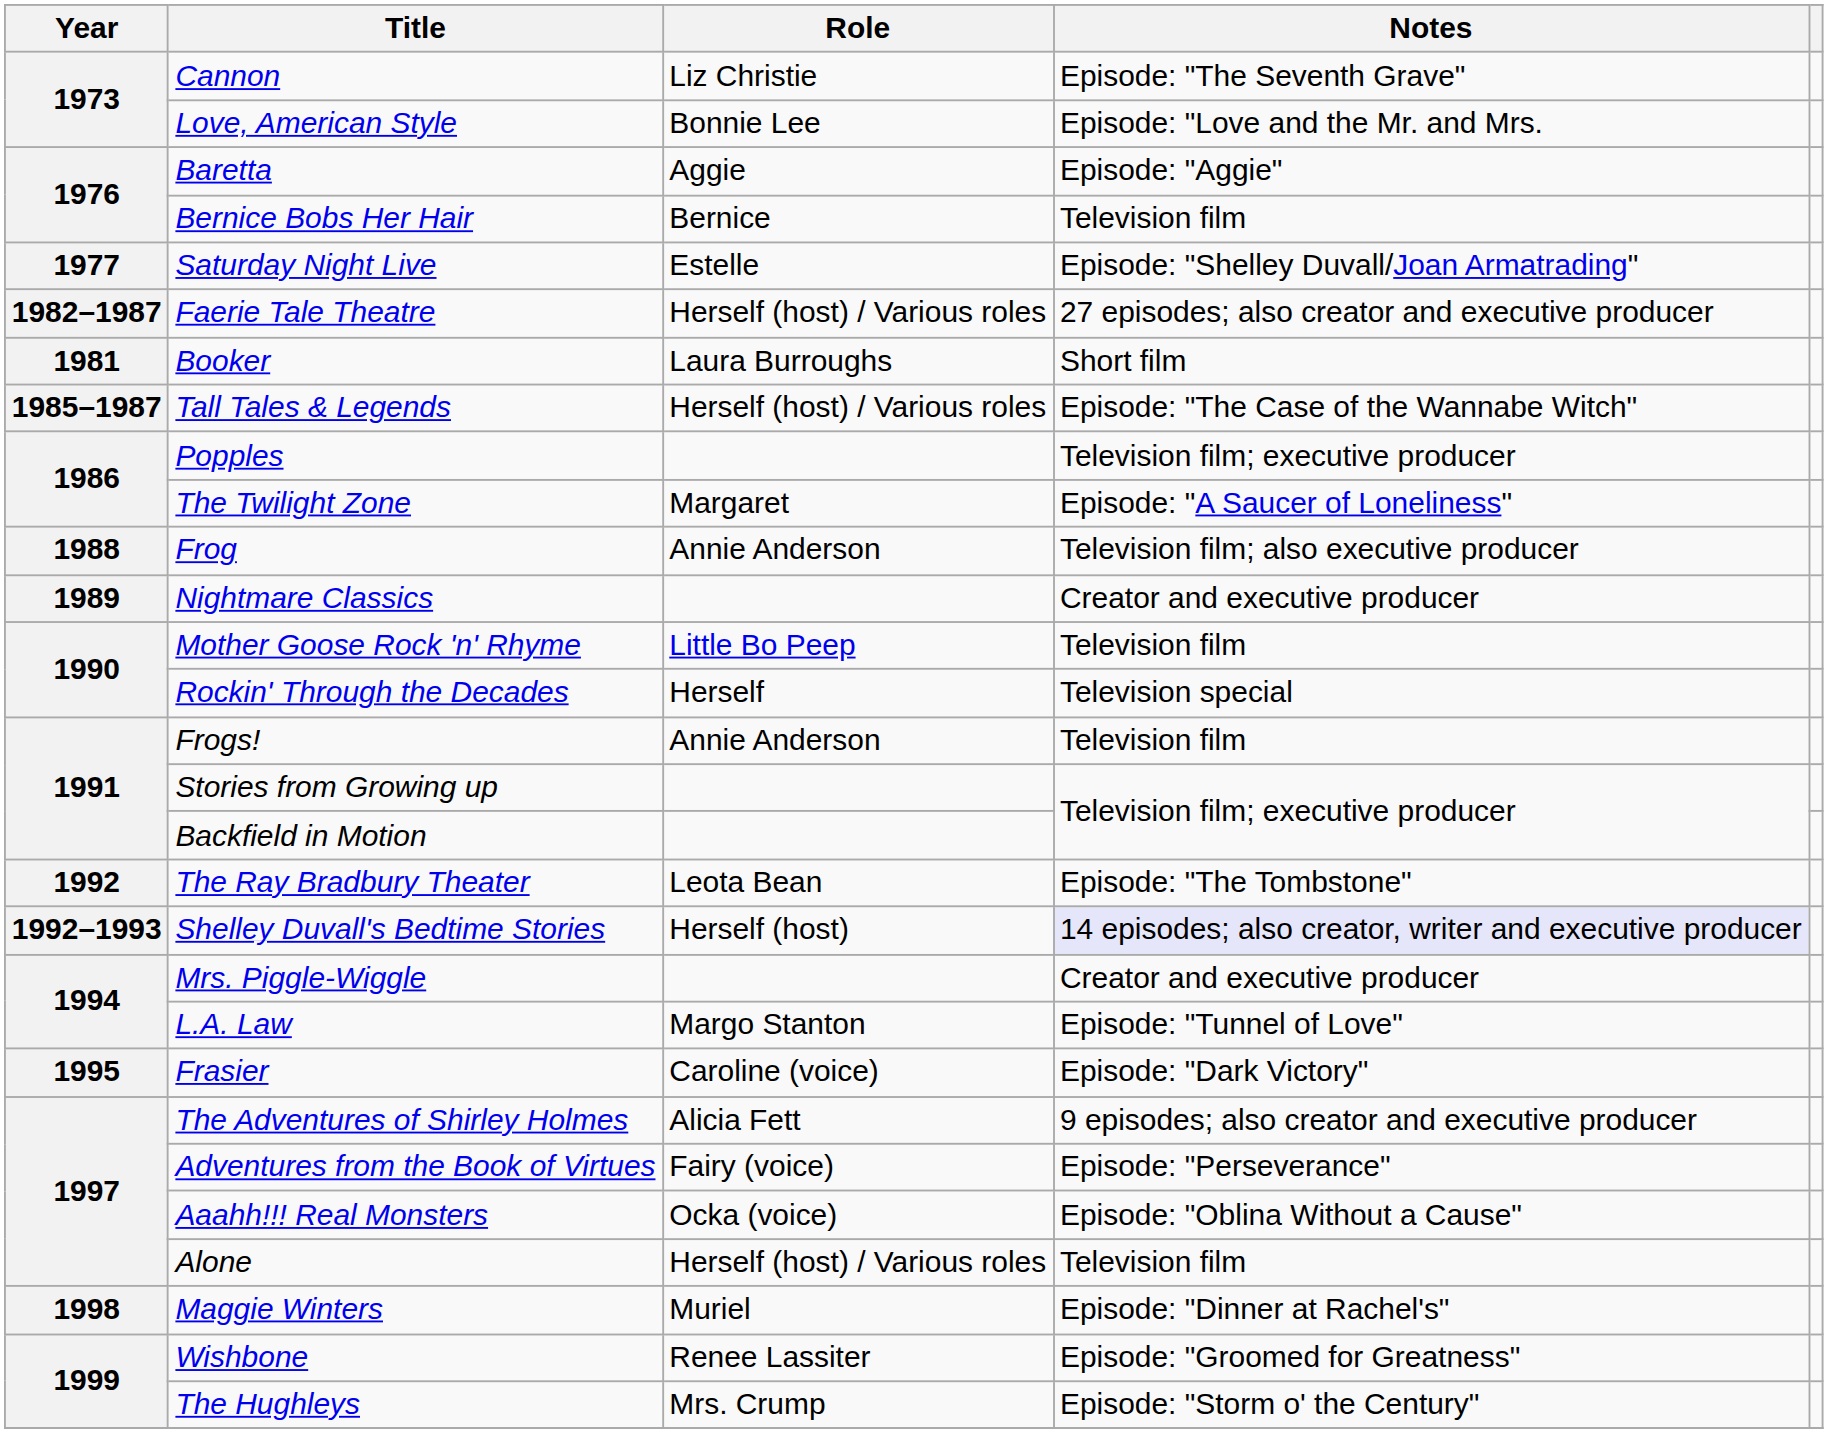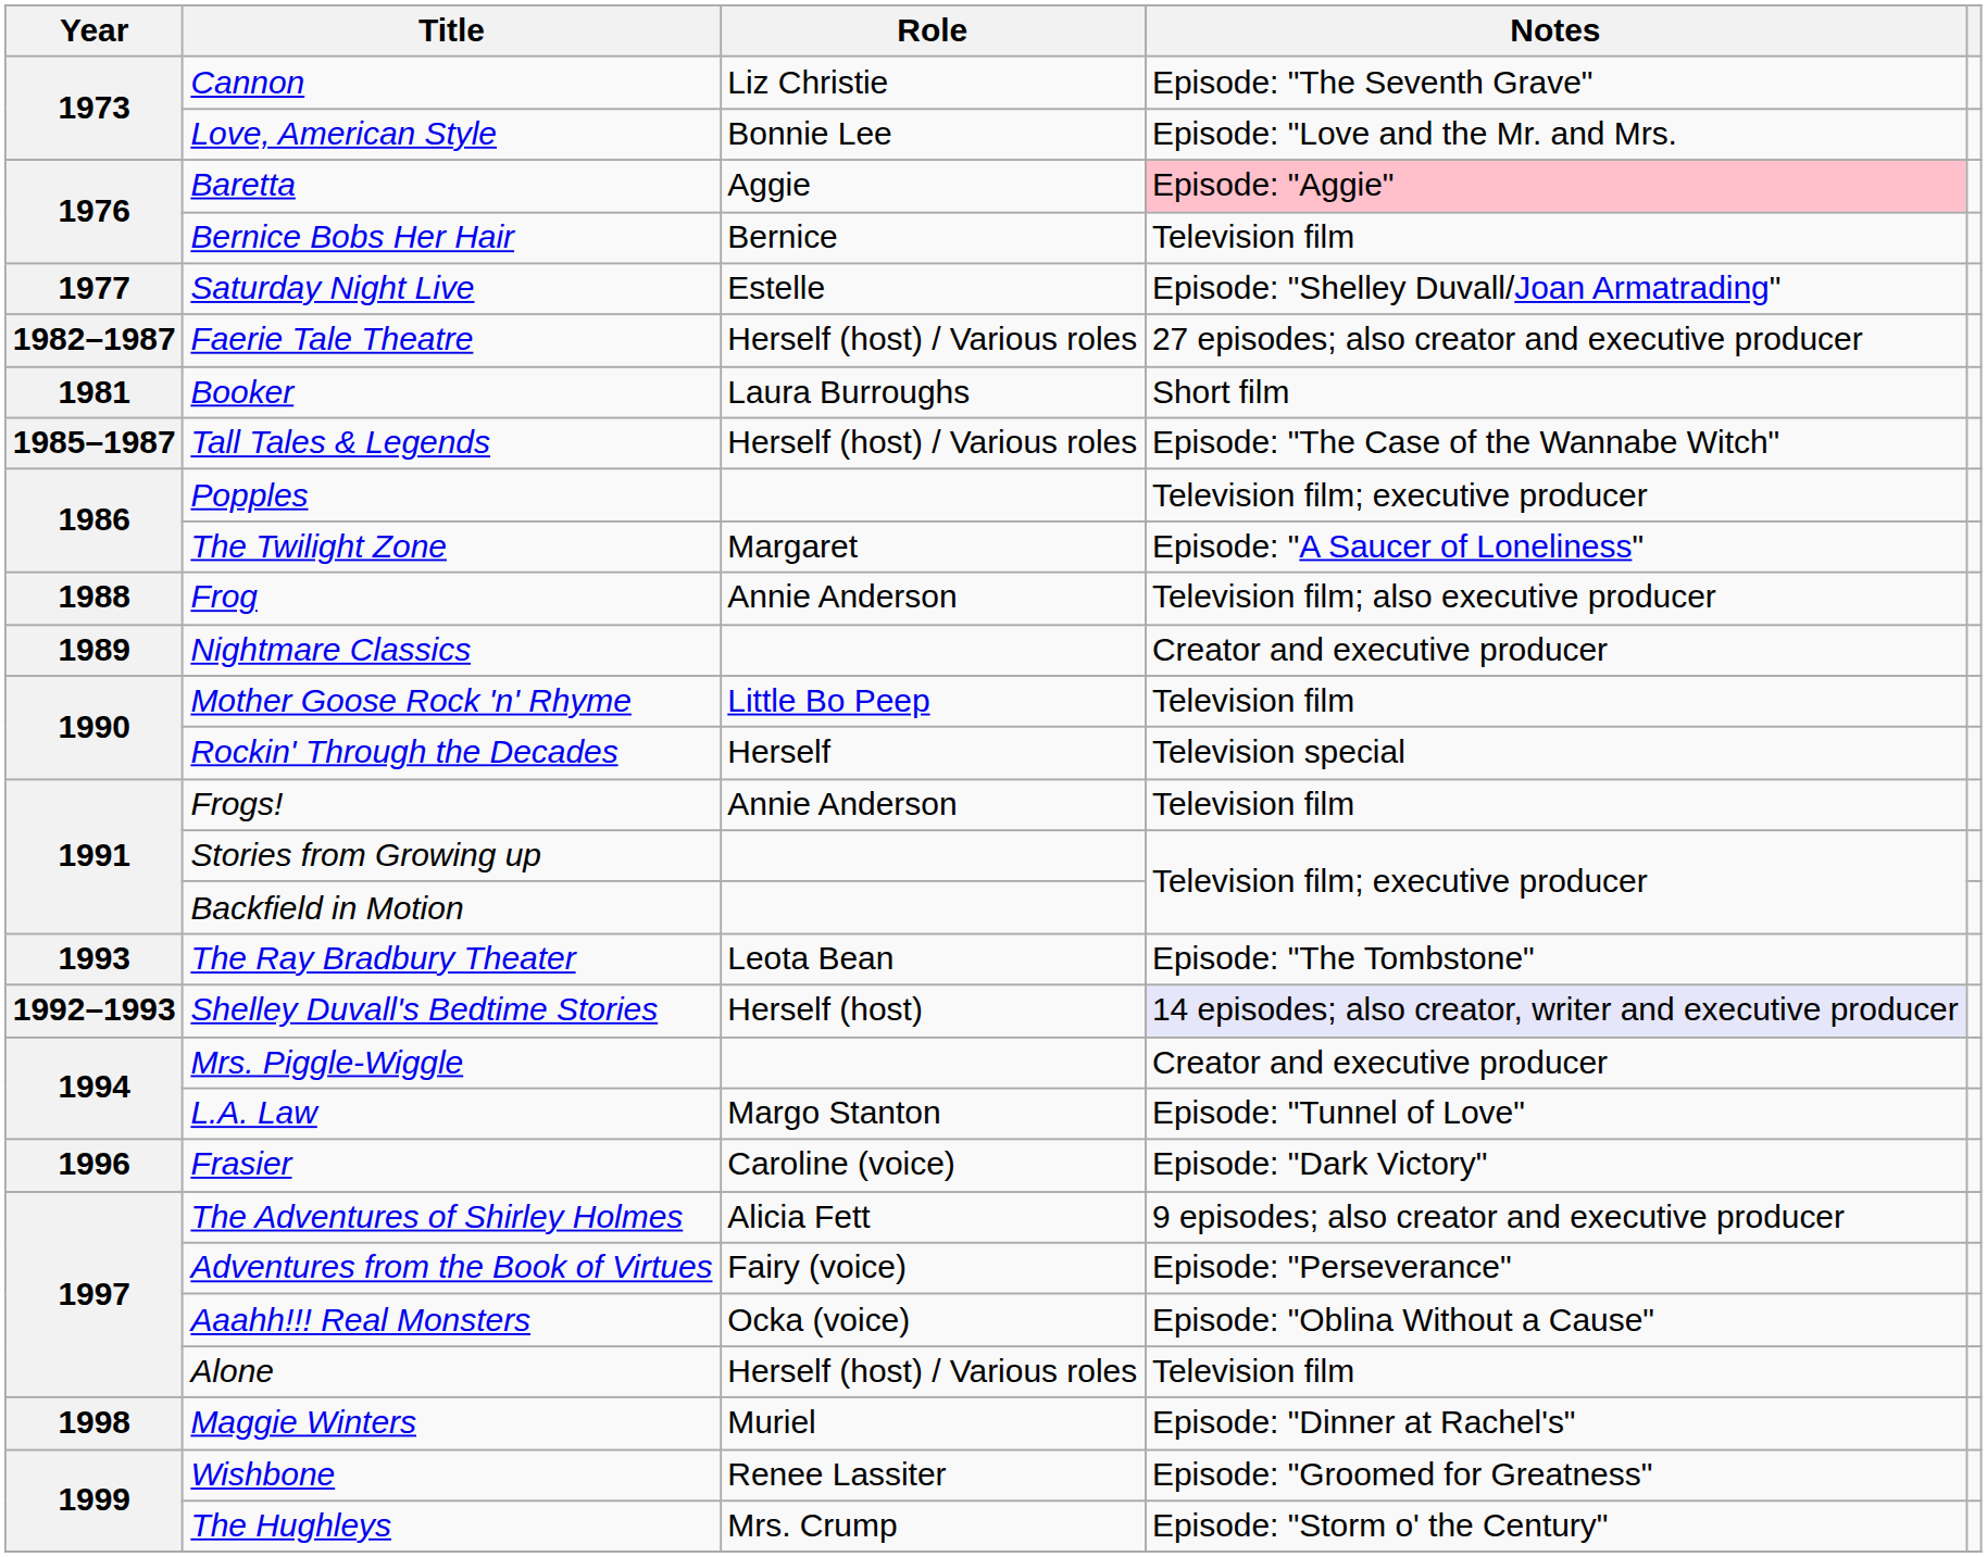Baretta | Notes: no background -> pink background
The Ray Bradbury Theater | Year: 1992 -> 1993
Frasier | Year: 1995 -> 1996
